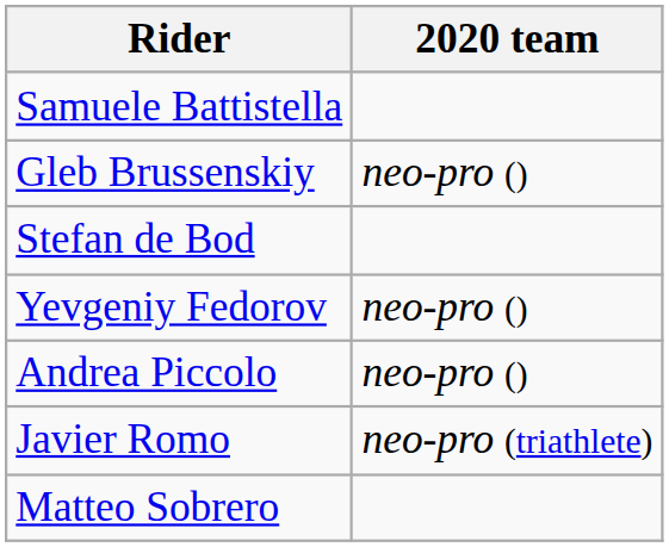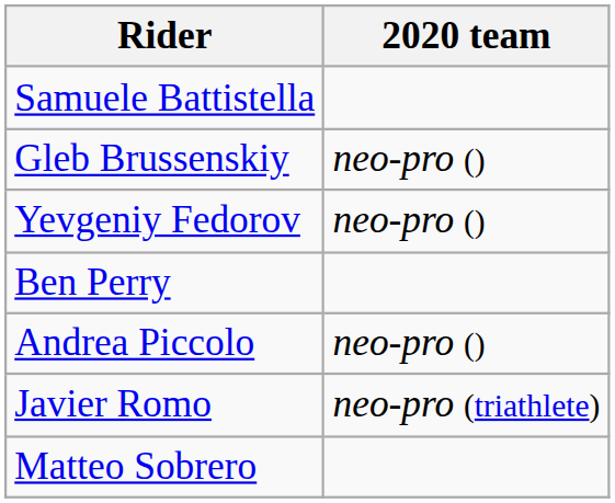- row: Stefan de Bod
+ row: Ben Perry
